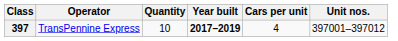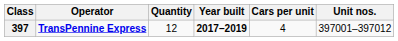397 | Operator: normal -> bold
397 | Quantity: 10 -> 12
